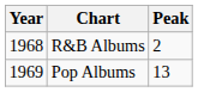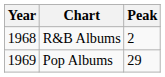Pop Albums | Peak: 13 -> 29
